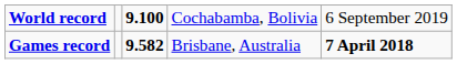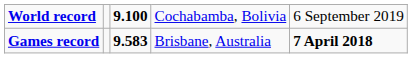Games record | column 3: 9.582 -> 9.583
